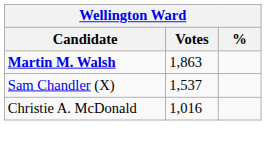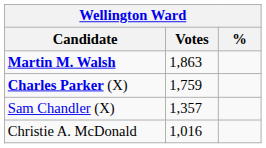+ row: Charles Parker (X) | 1,759
Sam Chandler (X) | Votes: 1,537 -> 1,357
